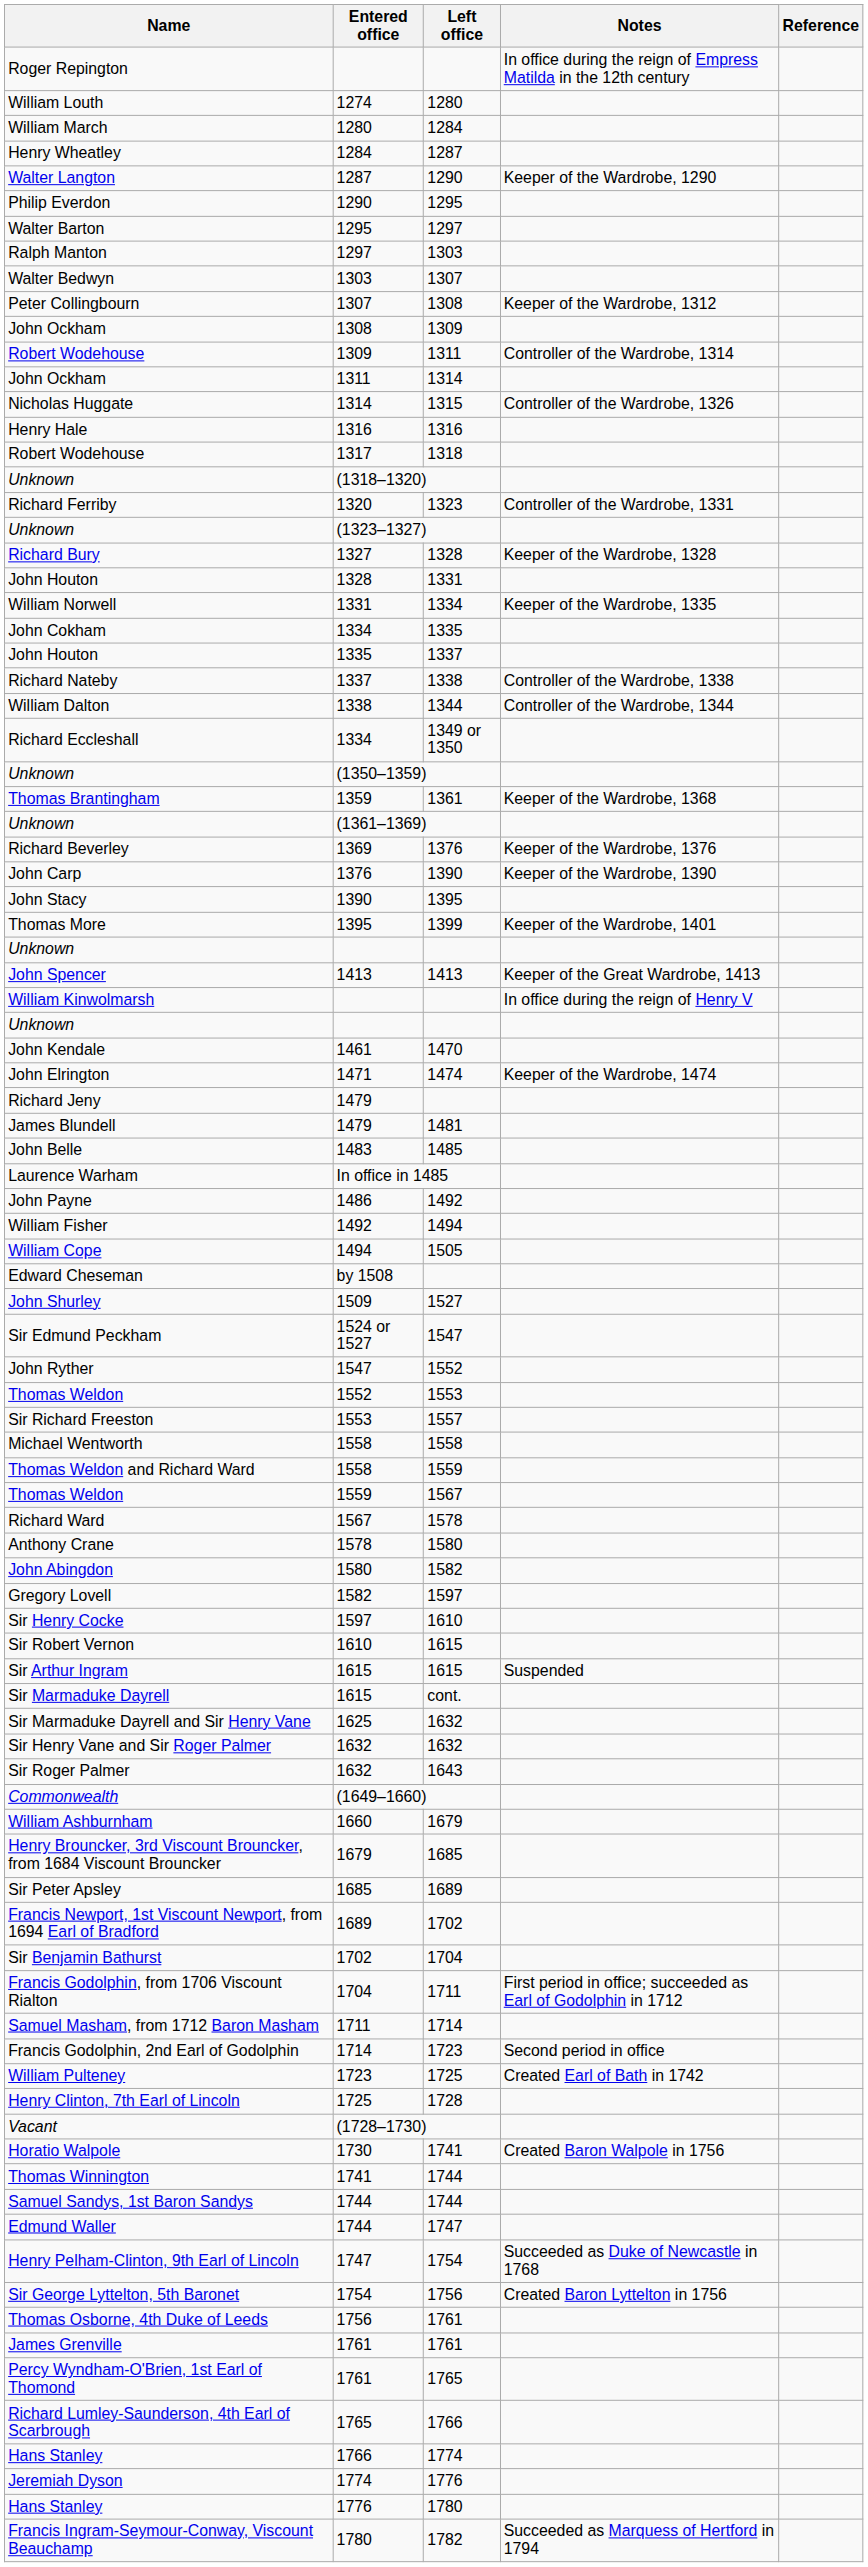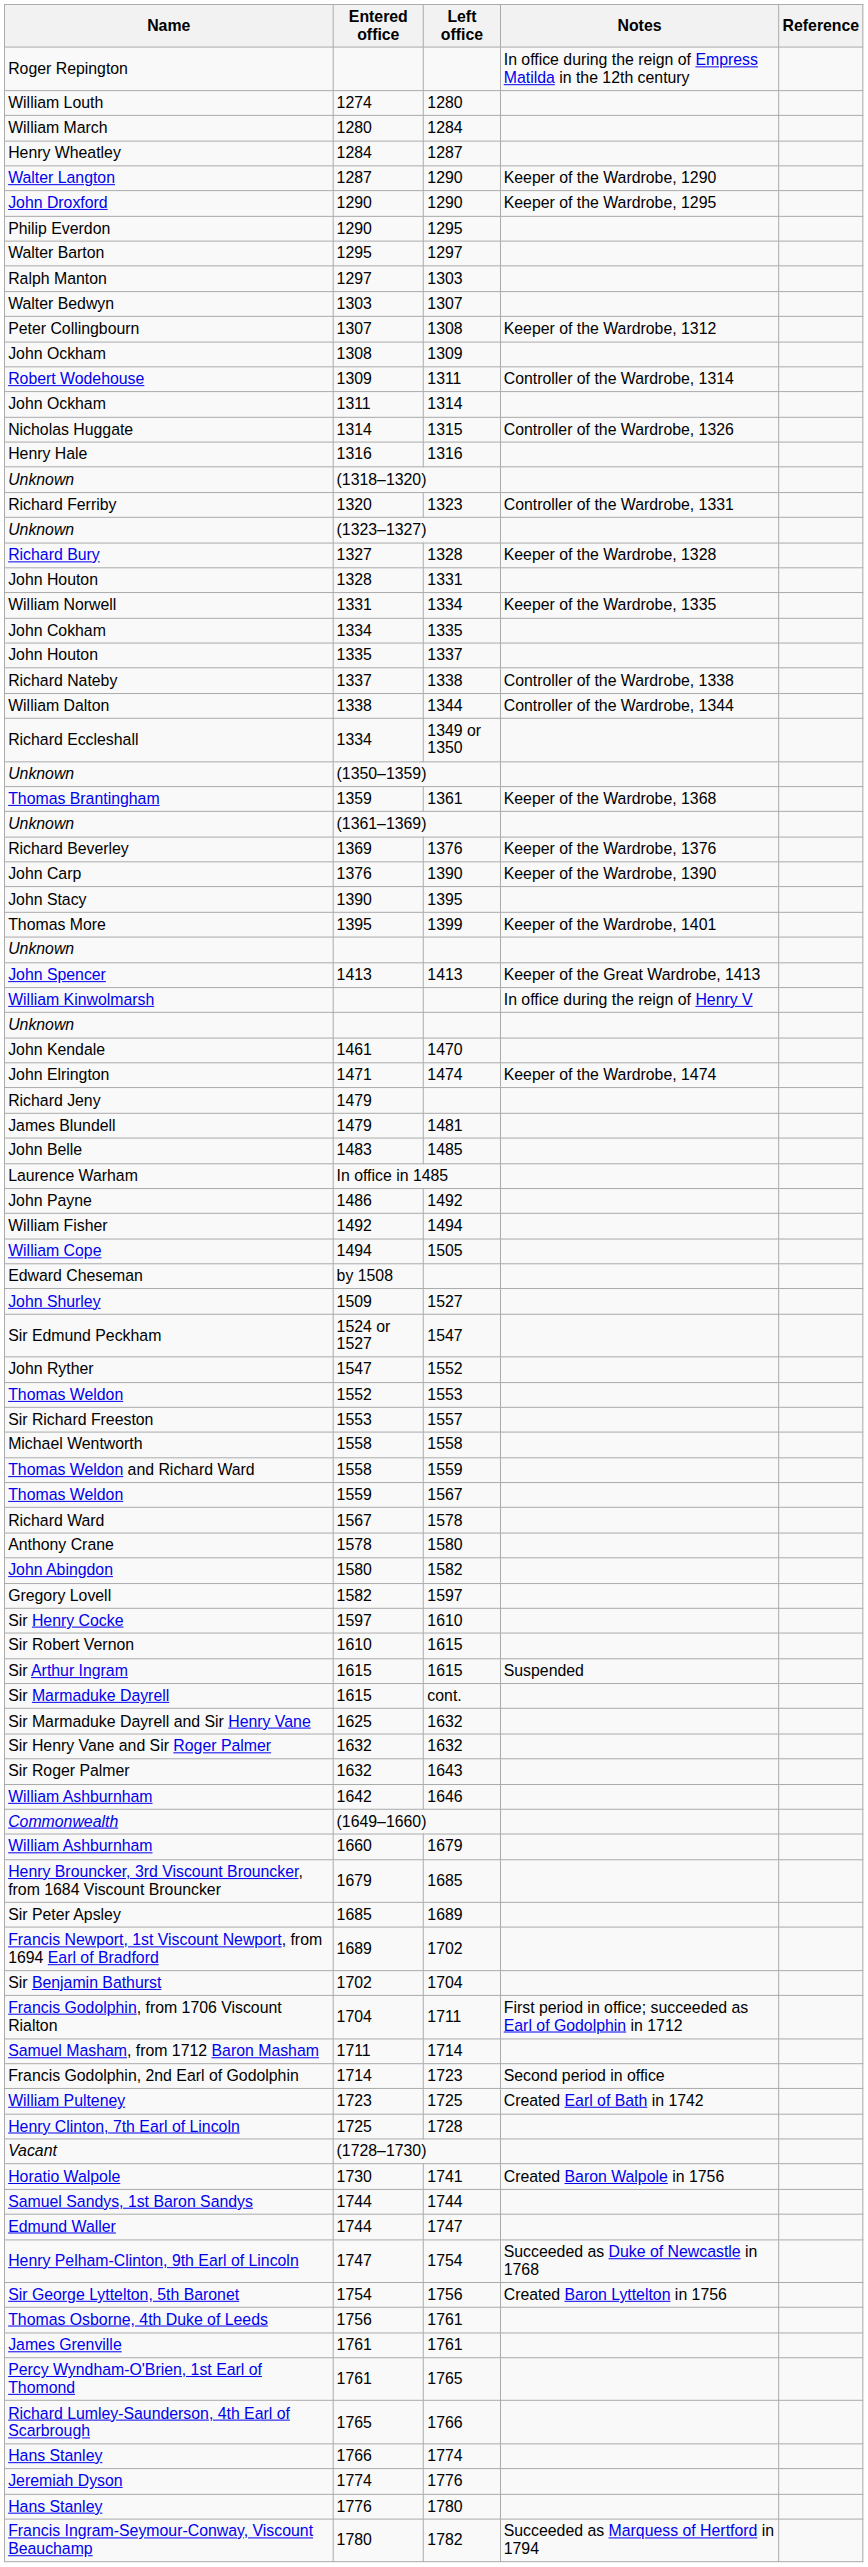+ row: John Droxford | 1290 | 1290 | Keeper of the Wardrobe, 1295
- row: Robert Wodehouse | 1317 | 1318
+ row: William Ashburnham | 1642 | 1646
- row: Thomas Winnington | 1741 | 1744
